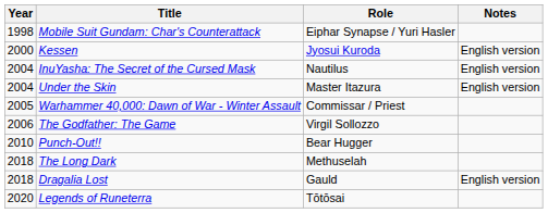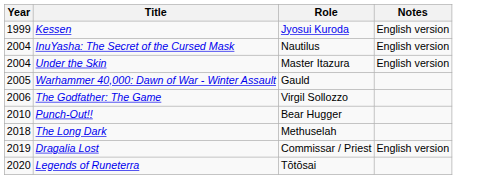- row: 1998 | Mobile Suit Gundam: Char's Counterattack | Eiphar Synapse / Yuri Hasler
Kessen | Year: 2000 -> 1999
Warhammer 40,000: Dawn of War - Winter Assault | Role: Commissar / Priest -> Gauld
Dragalia Lost | Year: 2018 -> 2019
Dragalia Lost | Role: Gauld -> Commissar / Priest
